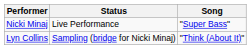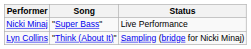columns swapped: Song <-> Status
